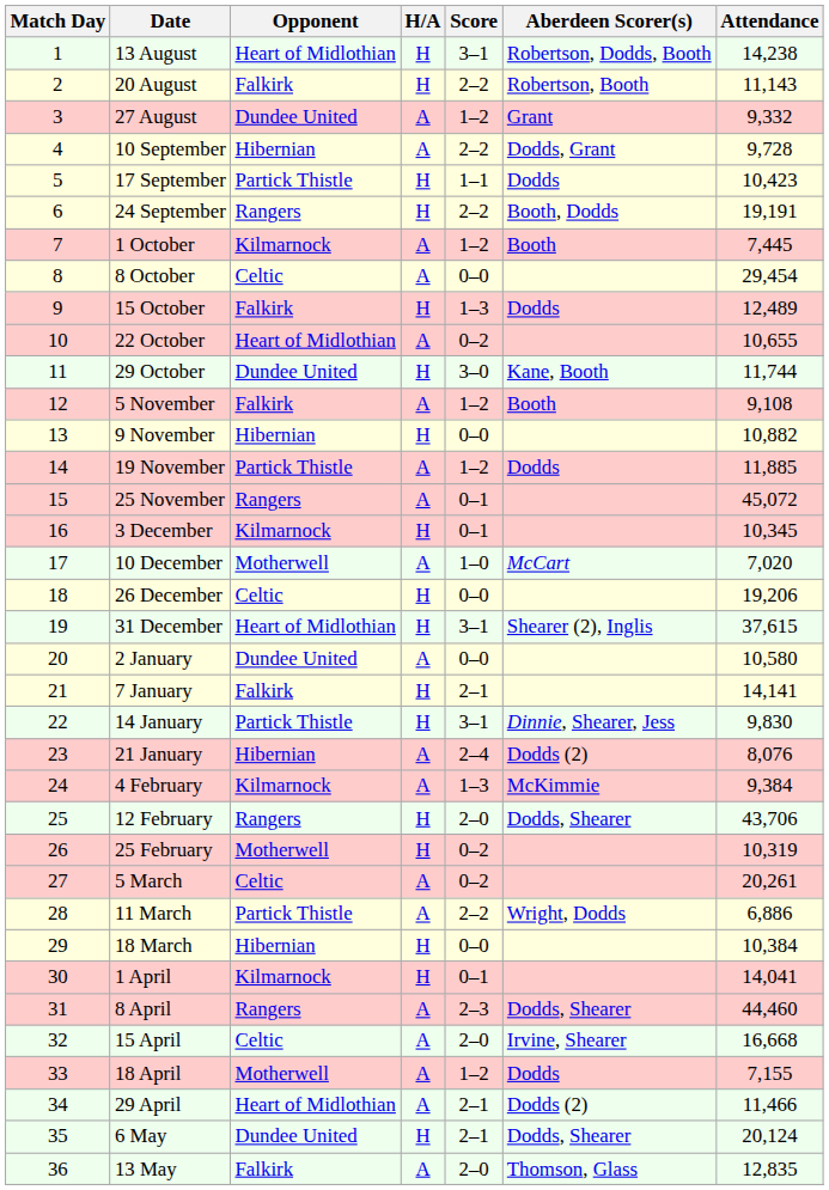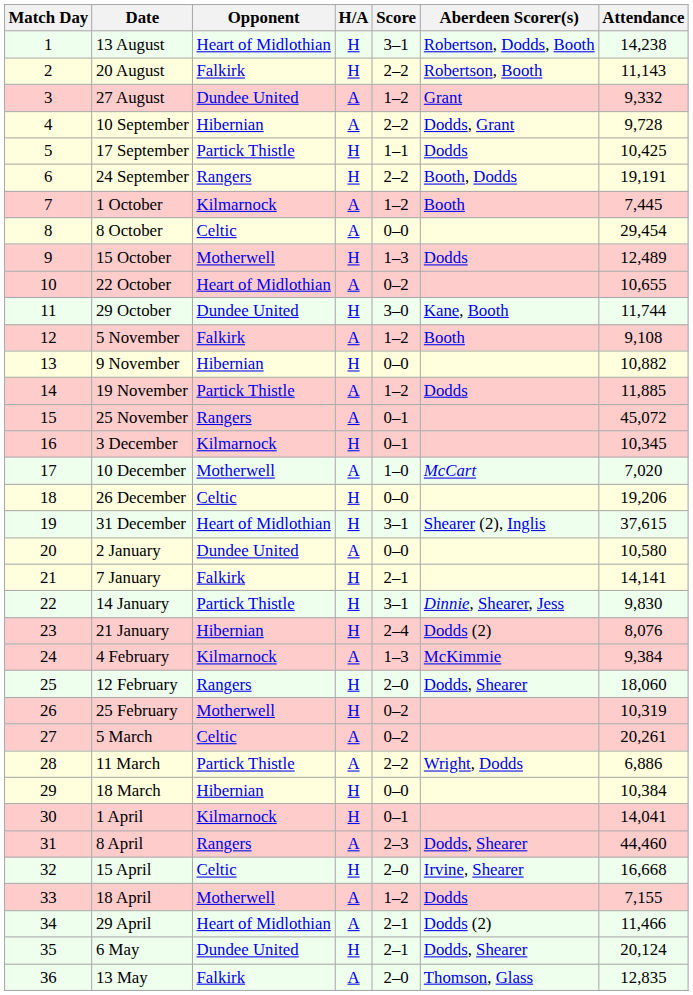17 September | Attendance: 10,423 -> 10,425
15 October | Opponent: Falkirk -> Motherwell
21 January | H/A: A -> H
12 February | Attendance: 43,706 -> 18,060
15 April | H/A: A -> H
